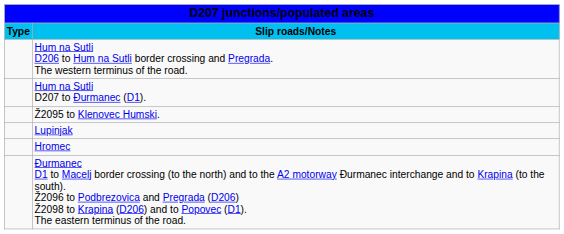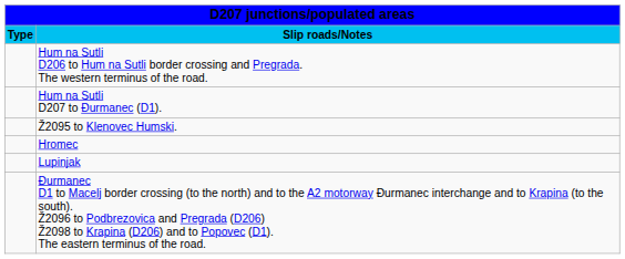rows swapped: Lupinjak <-> Hromec
